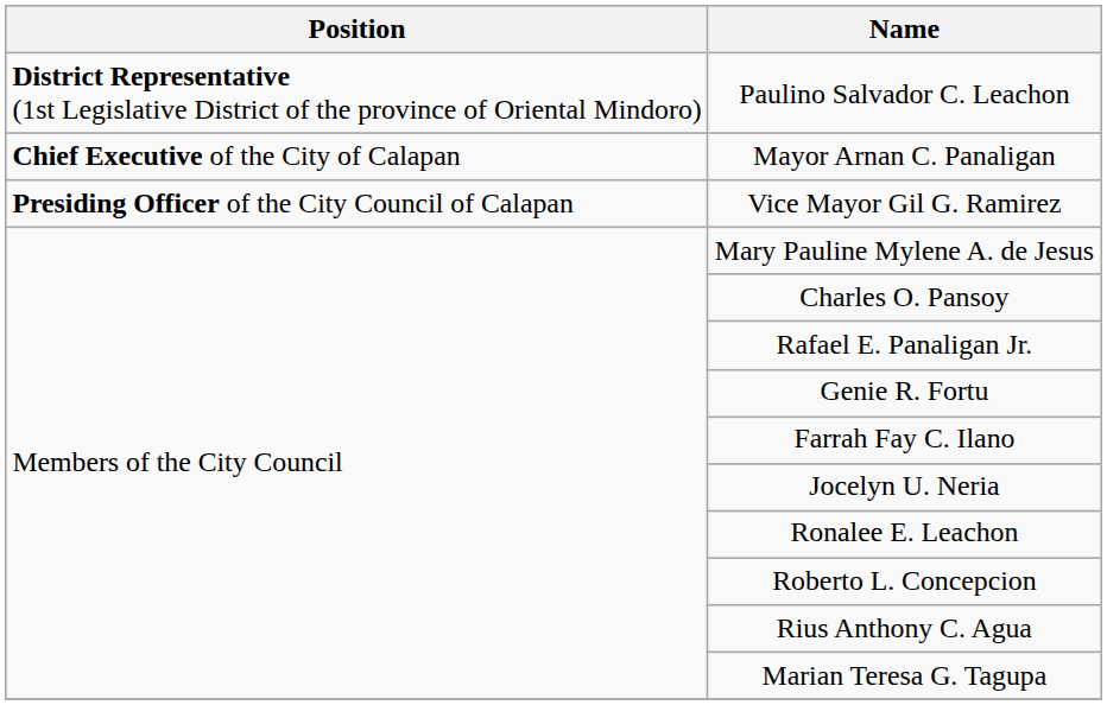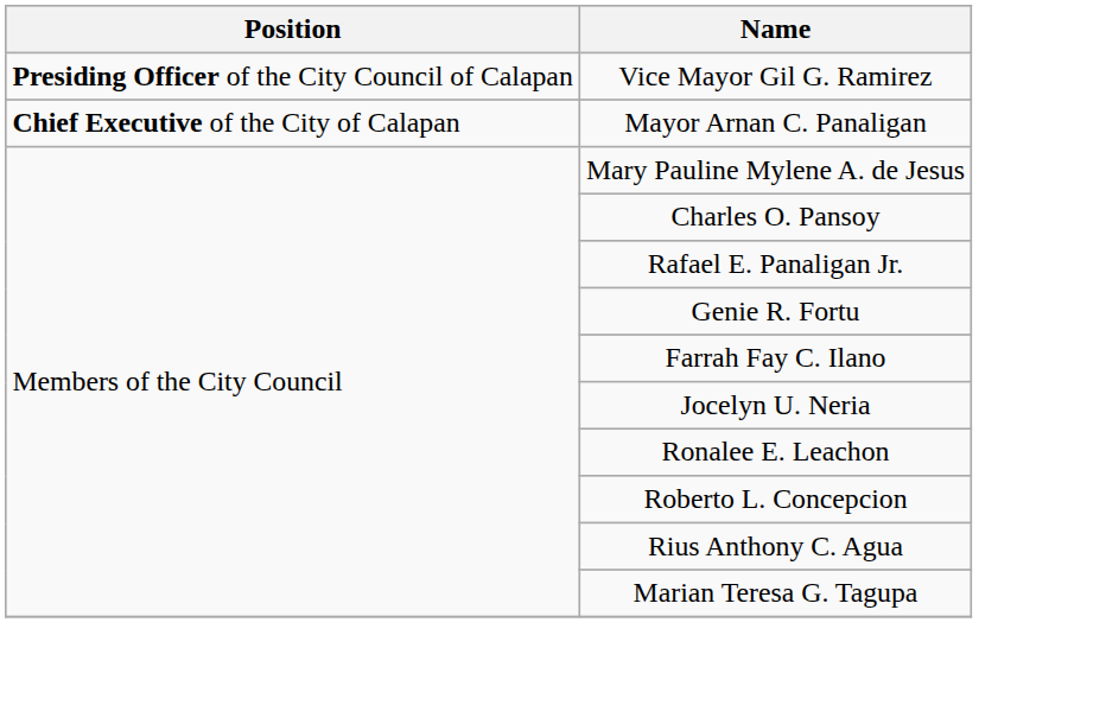- row: District Representative (1st Legislative District of the province of Oriental Mindoro) | Paulino Salvador C. Leachon
rows swapped: Mayor Arnan C. Panaligan <-> Vice Mayor Gil G. Ramirez
